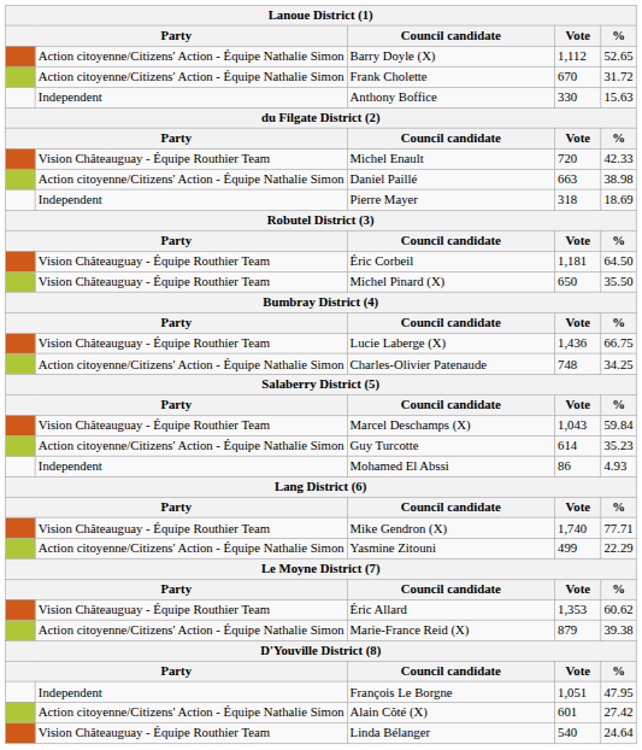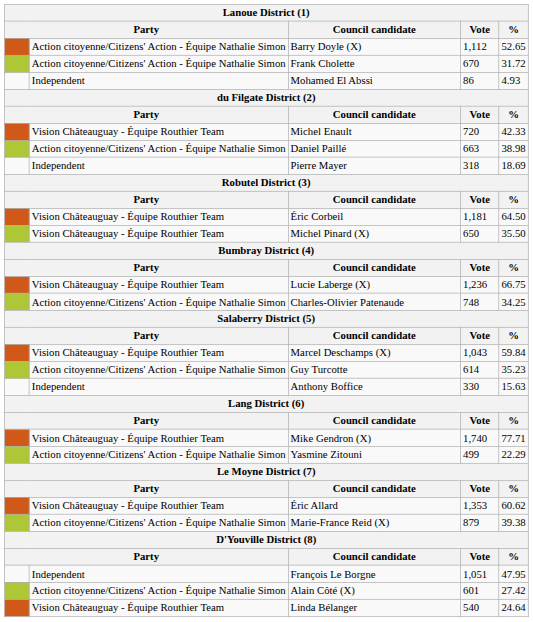rows swapped: Anthony Boffice <-> Mohamed El Abssi
Lucie Laberge (X) | Vote: 1,436 -> 1,236
